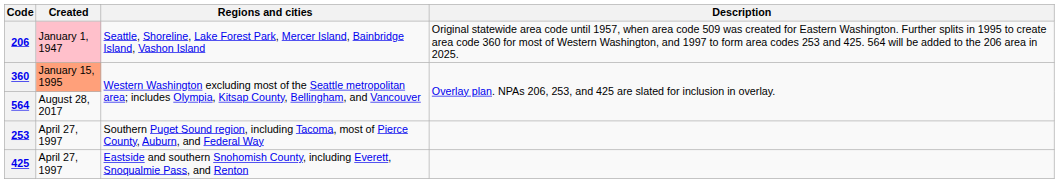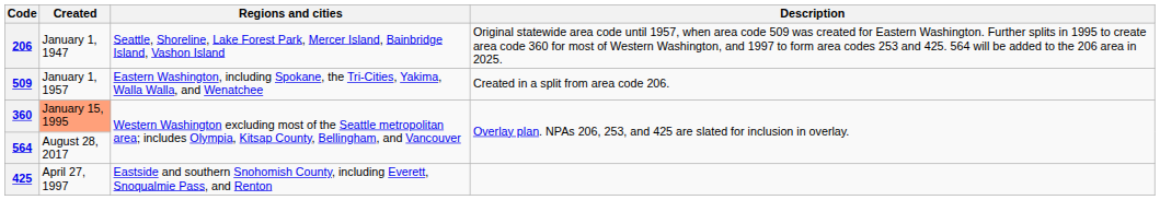206 | Created: pink background -> no background
+ row: 509 | January 1, 1957 | Eastern Washington, including Spokane, the Tri-Cities, Yakima, Walla Walla, and Wenatchee | Created in a split from area code 206.
- row: 253 | April 27, 1997 | Southern Puget Sound region, including Tacoma, most of Pierce County, Auburn, and Federal Way
